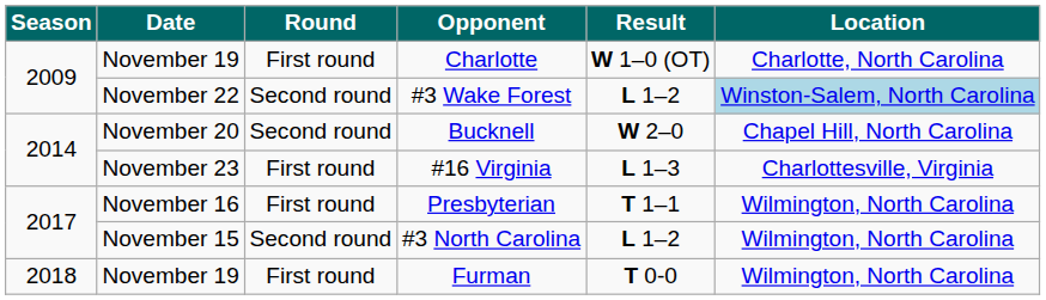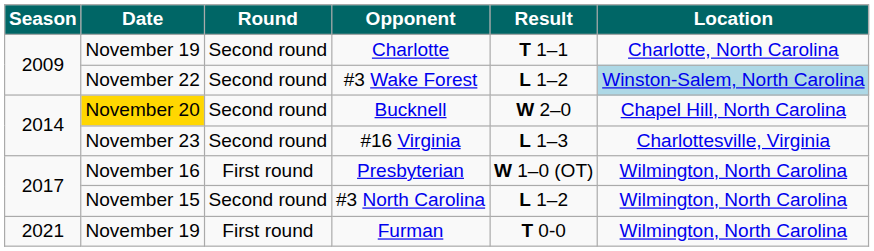Charlotte | Round: First round -> Second round
Charlotte | Result: W 1–0 (OT) -> T 1–1
Bucknell | Date: no background -> gold background
#16 Virginia | Round: First round -> Second round
Presbyterian | Result: T 1–1 -> W 1–0 (OT)
Furman | Season: 2018 -> 2021
